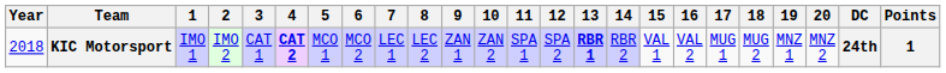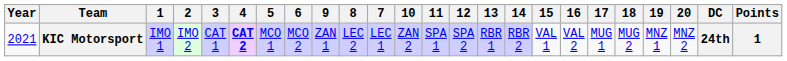columns swapped: 7 <-> 9
KIC Motorsport | Year: 2018 -> 2021
KIC Motorsport | 13: bold -> normal
